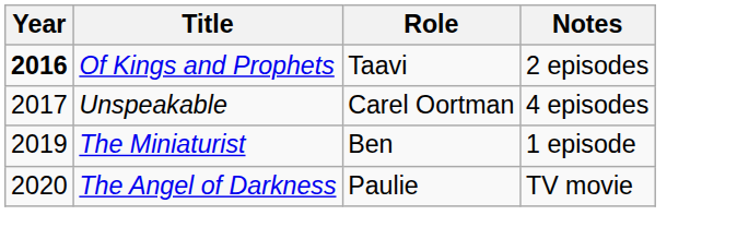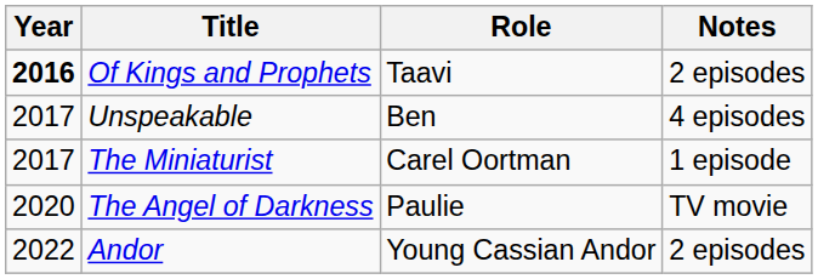Unspeakable | Role: Carel Oortman -> Ben
The Miniaturist | Year: 2019 -> 2017
The Miniaturist | Role: Ben -> Carel Oortman
+ row: 2022 | Andor | Young Cassian Andor | 2 episodes
